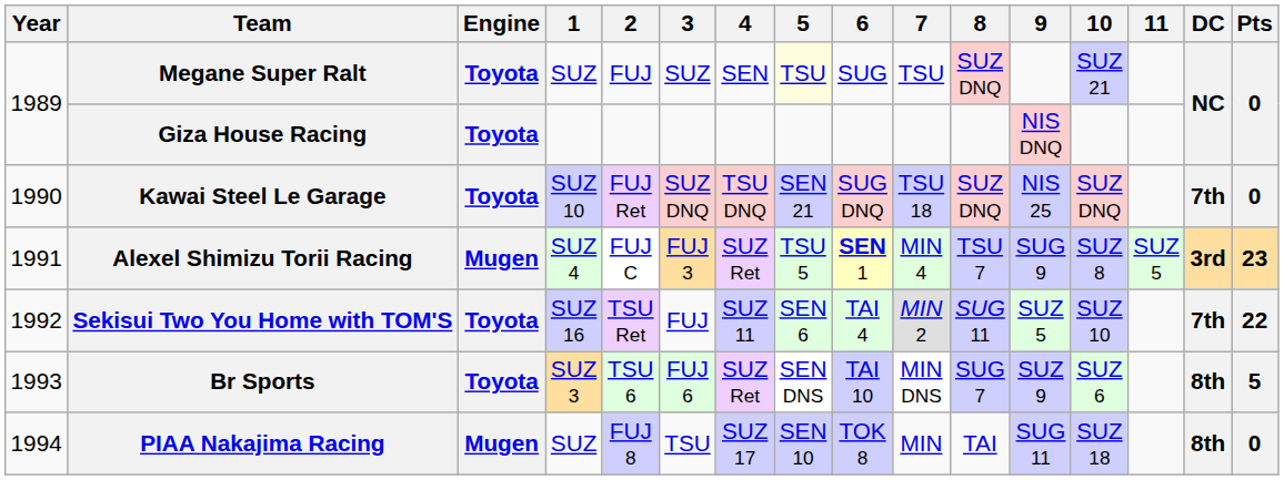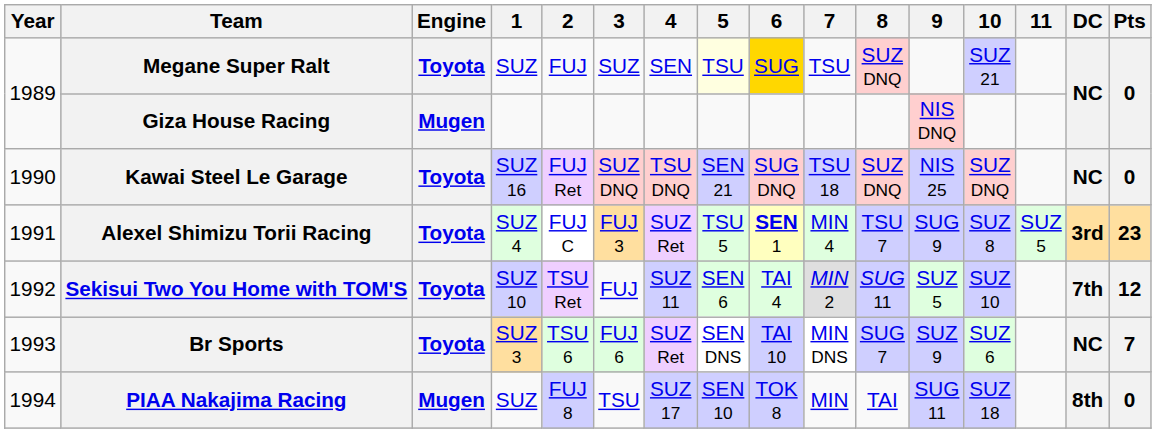Megane Super Ralt | 6: no background -> gold background
Giza House Racing | Engine: Toyota -> Mugen
Kawai Steel Le Garage | 1: SUZ 10 -> SUZ 16
Kawai Steel Le Garage | DC: 7th -> NC
Alexel Shimizu Torii Racing | Engine: Mugen -> Toyota
Sekisui Two You Home with TOM'S | 1: SUZ 16 -> SUZ 10
Sekisui Two You Home with TOM'S | Pts: 22 -> 12
Br Sports | DC: 8th -> NC
Br Sports | Pts: 5 -> 7
